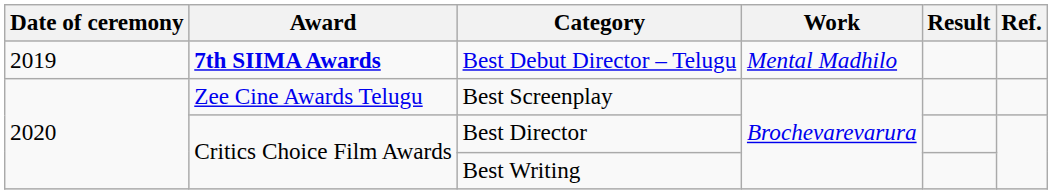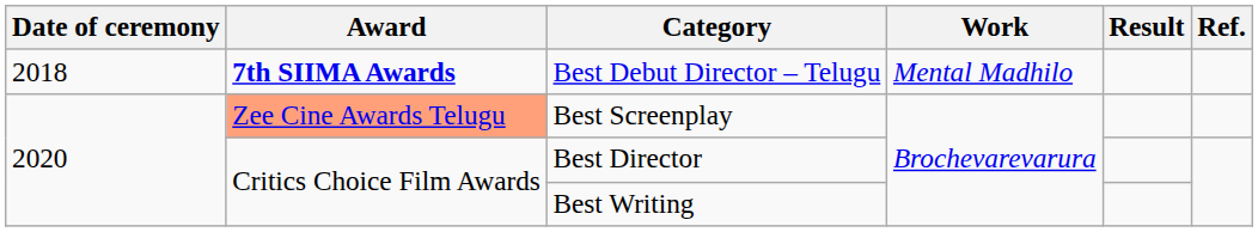Best Debut Director – Telugu | Date of ceremony: 2019 -> 2018
Best Screenplay | Award: no background -> lightsalmon background
